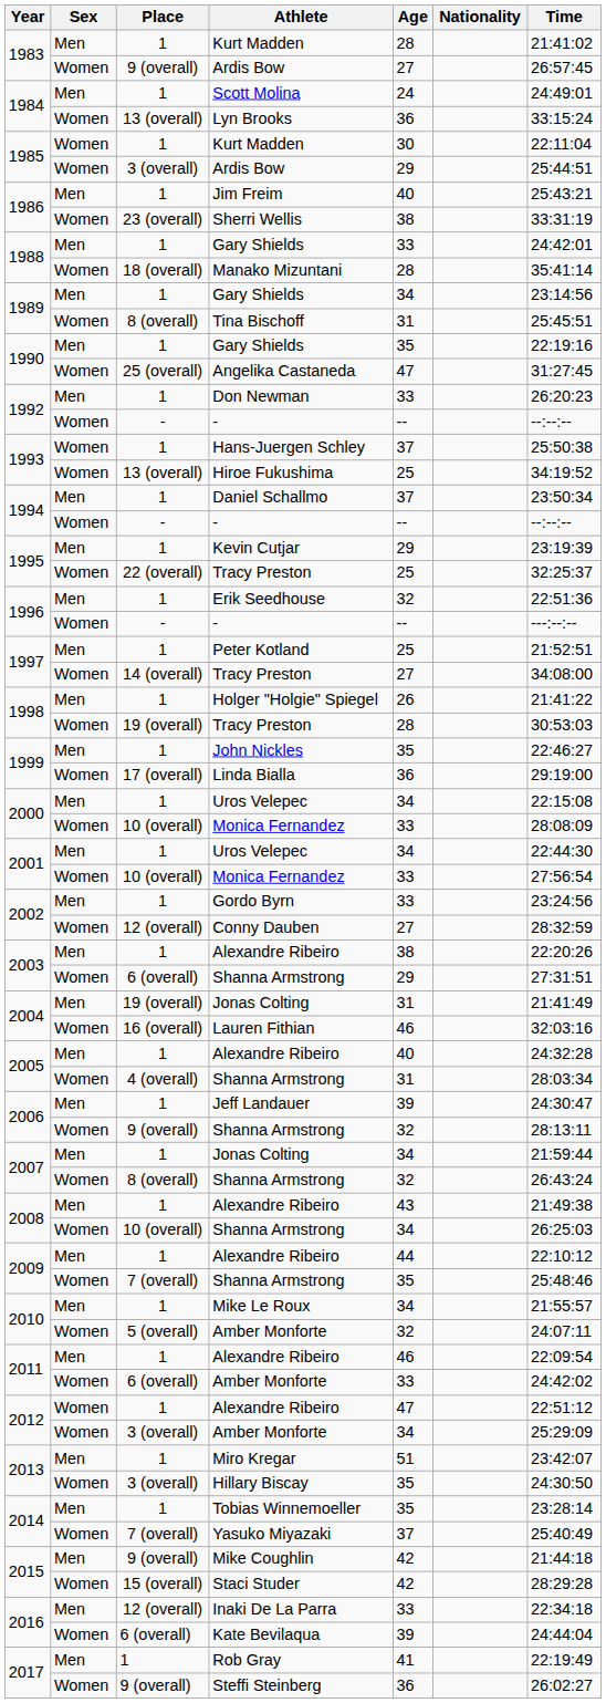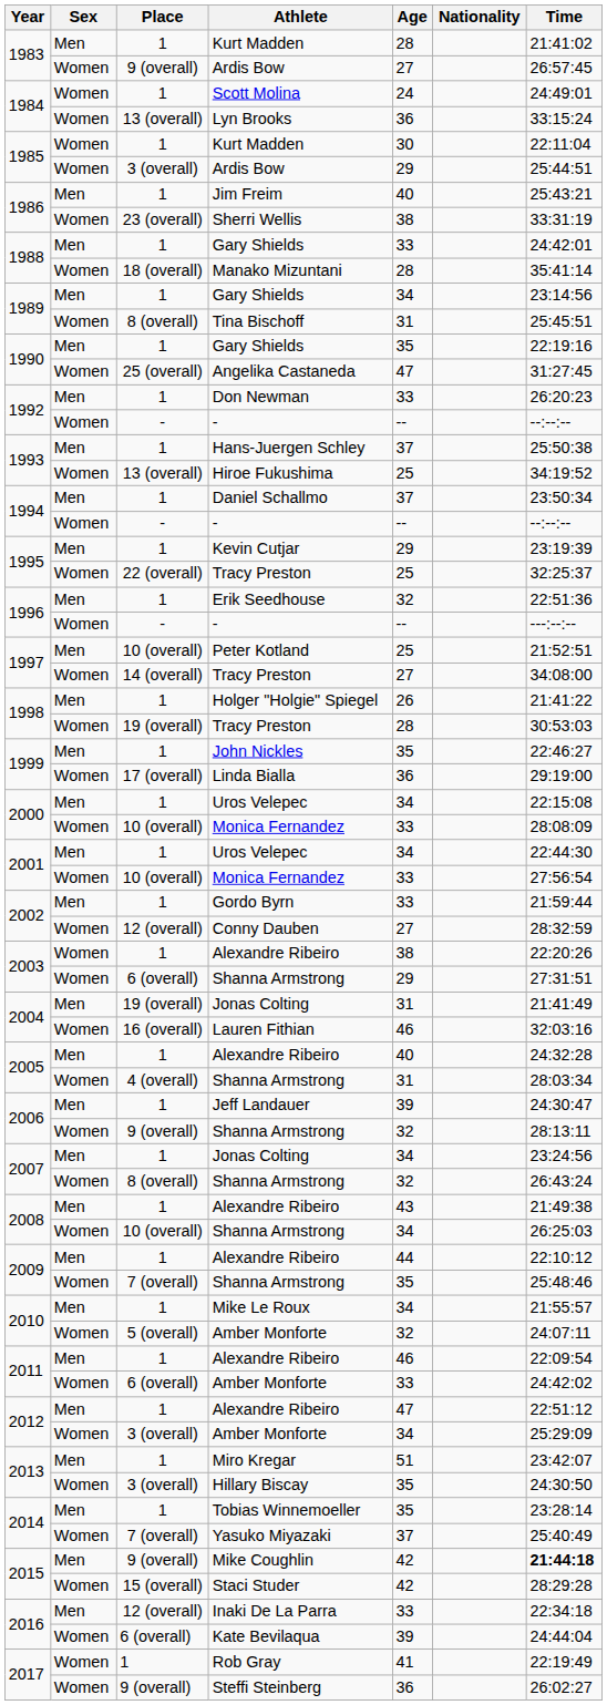Scott Molina | Sex: Men -> Women
Hans-Juergen Schley | Sex: Women -> Men
Peter Kotland | Place: 1 -> 10 (overall)
Gordo Byrn | Time: 23:24:56 -> 21:59:44
2003 / Alexandre Ribeiro | Sex: Men -> Women
2007 / Jonas Colting | Time: 21:59:44 -> 23:24:56
2012 / Alexandre Ribeiro | Sex: Women -> Men
Mike Coughlin | Time: normal -> bold
Rob Gray | Sex: Men -> Women
